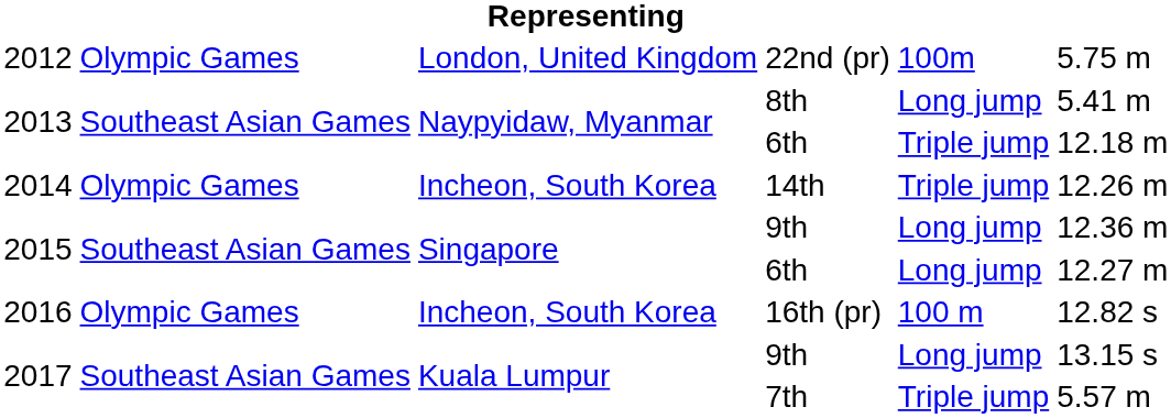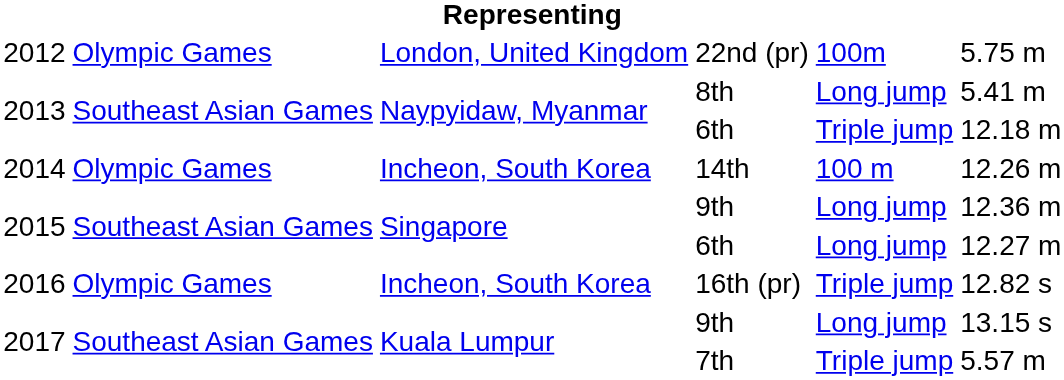14th | column 5: Triple jump -> 100 m
16th (pr) | column 5: 100 m -> Triple jump
